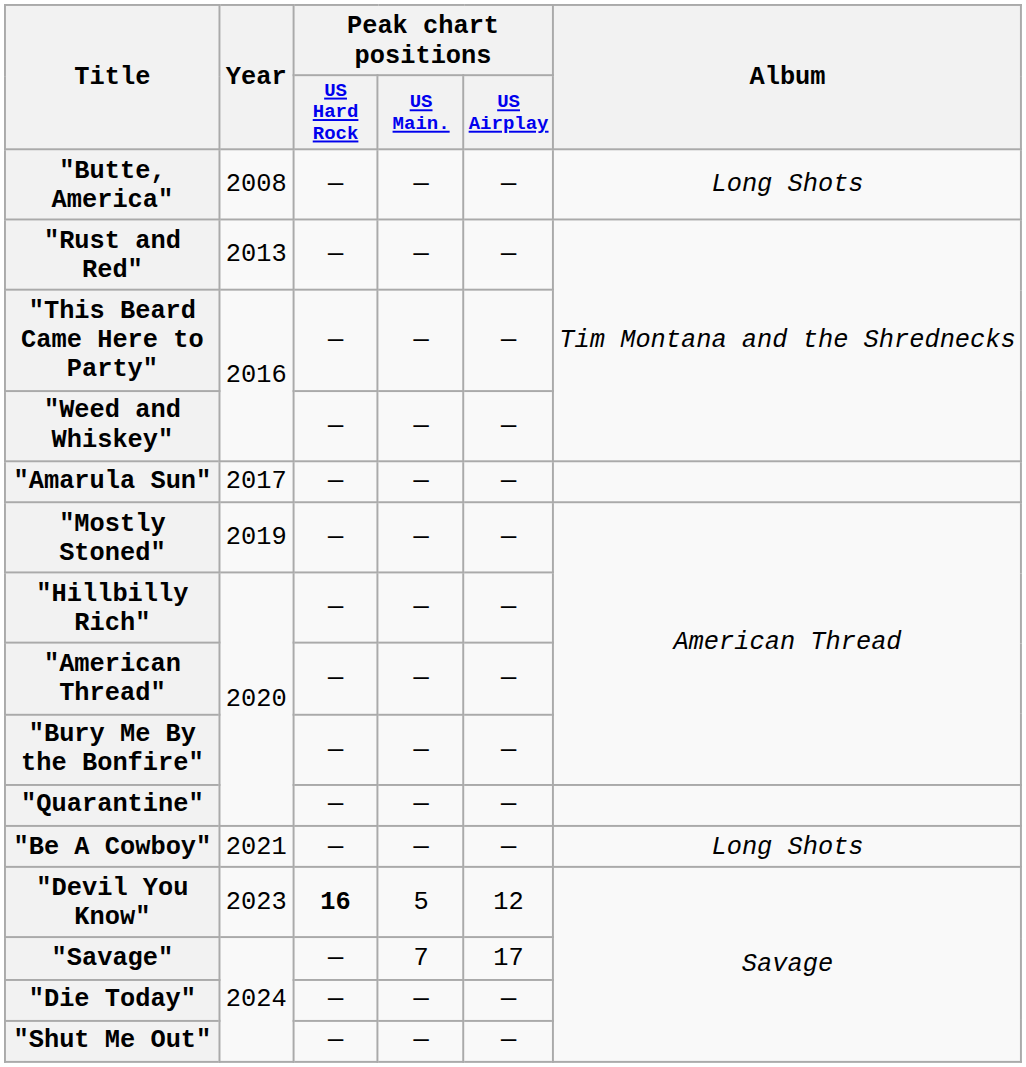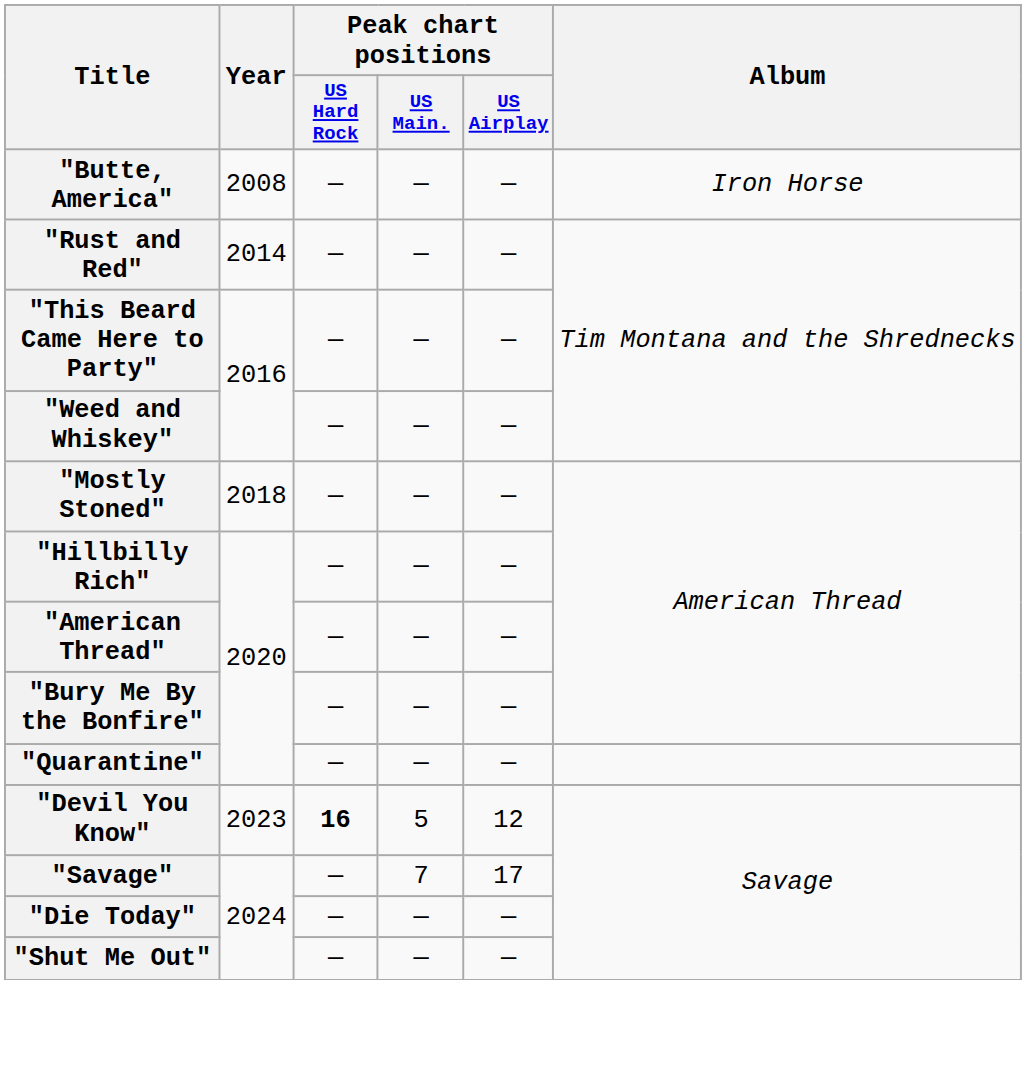"Butte, America" | Album: Long Shots -> Iron Horse
"Rust and Red" | Year: 2013 -> 2014
- row: "Amarula Sun" | 2017 | — | — | —
"Mostly Stoned" | Year: 2019 -> 2018
- row: "Be A Cowboy" | 2021 | — | — | — | Long Shots
